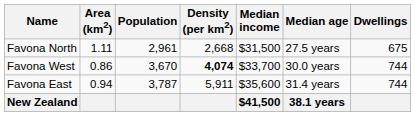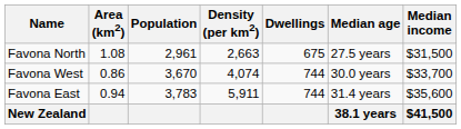columns swapped: Dwellings <-> Median income
Favona North | Area (km2): 1.11 -> 1.08
Favona North | Density (per km2): 2,668 -> 2,663
Favona West | Density (per km2): bold -> normal
Favona East | Population: 3,787 -> 3,783
